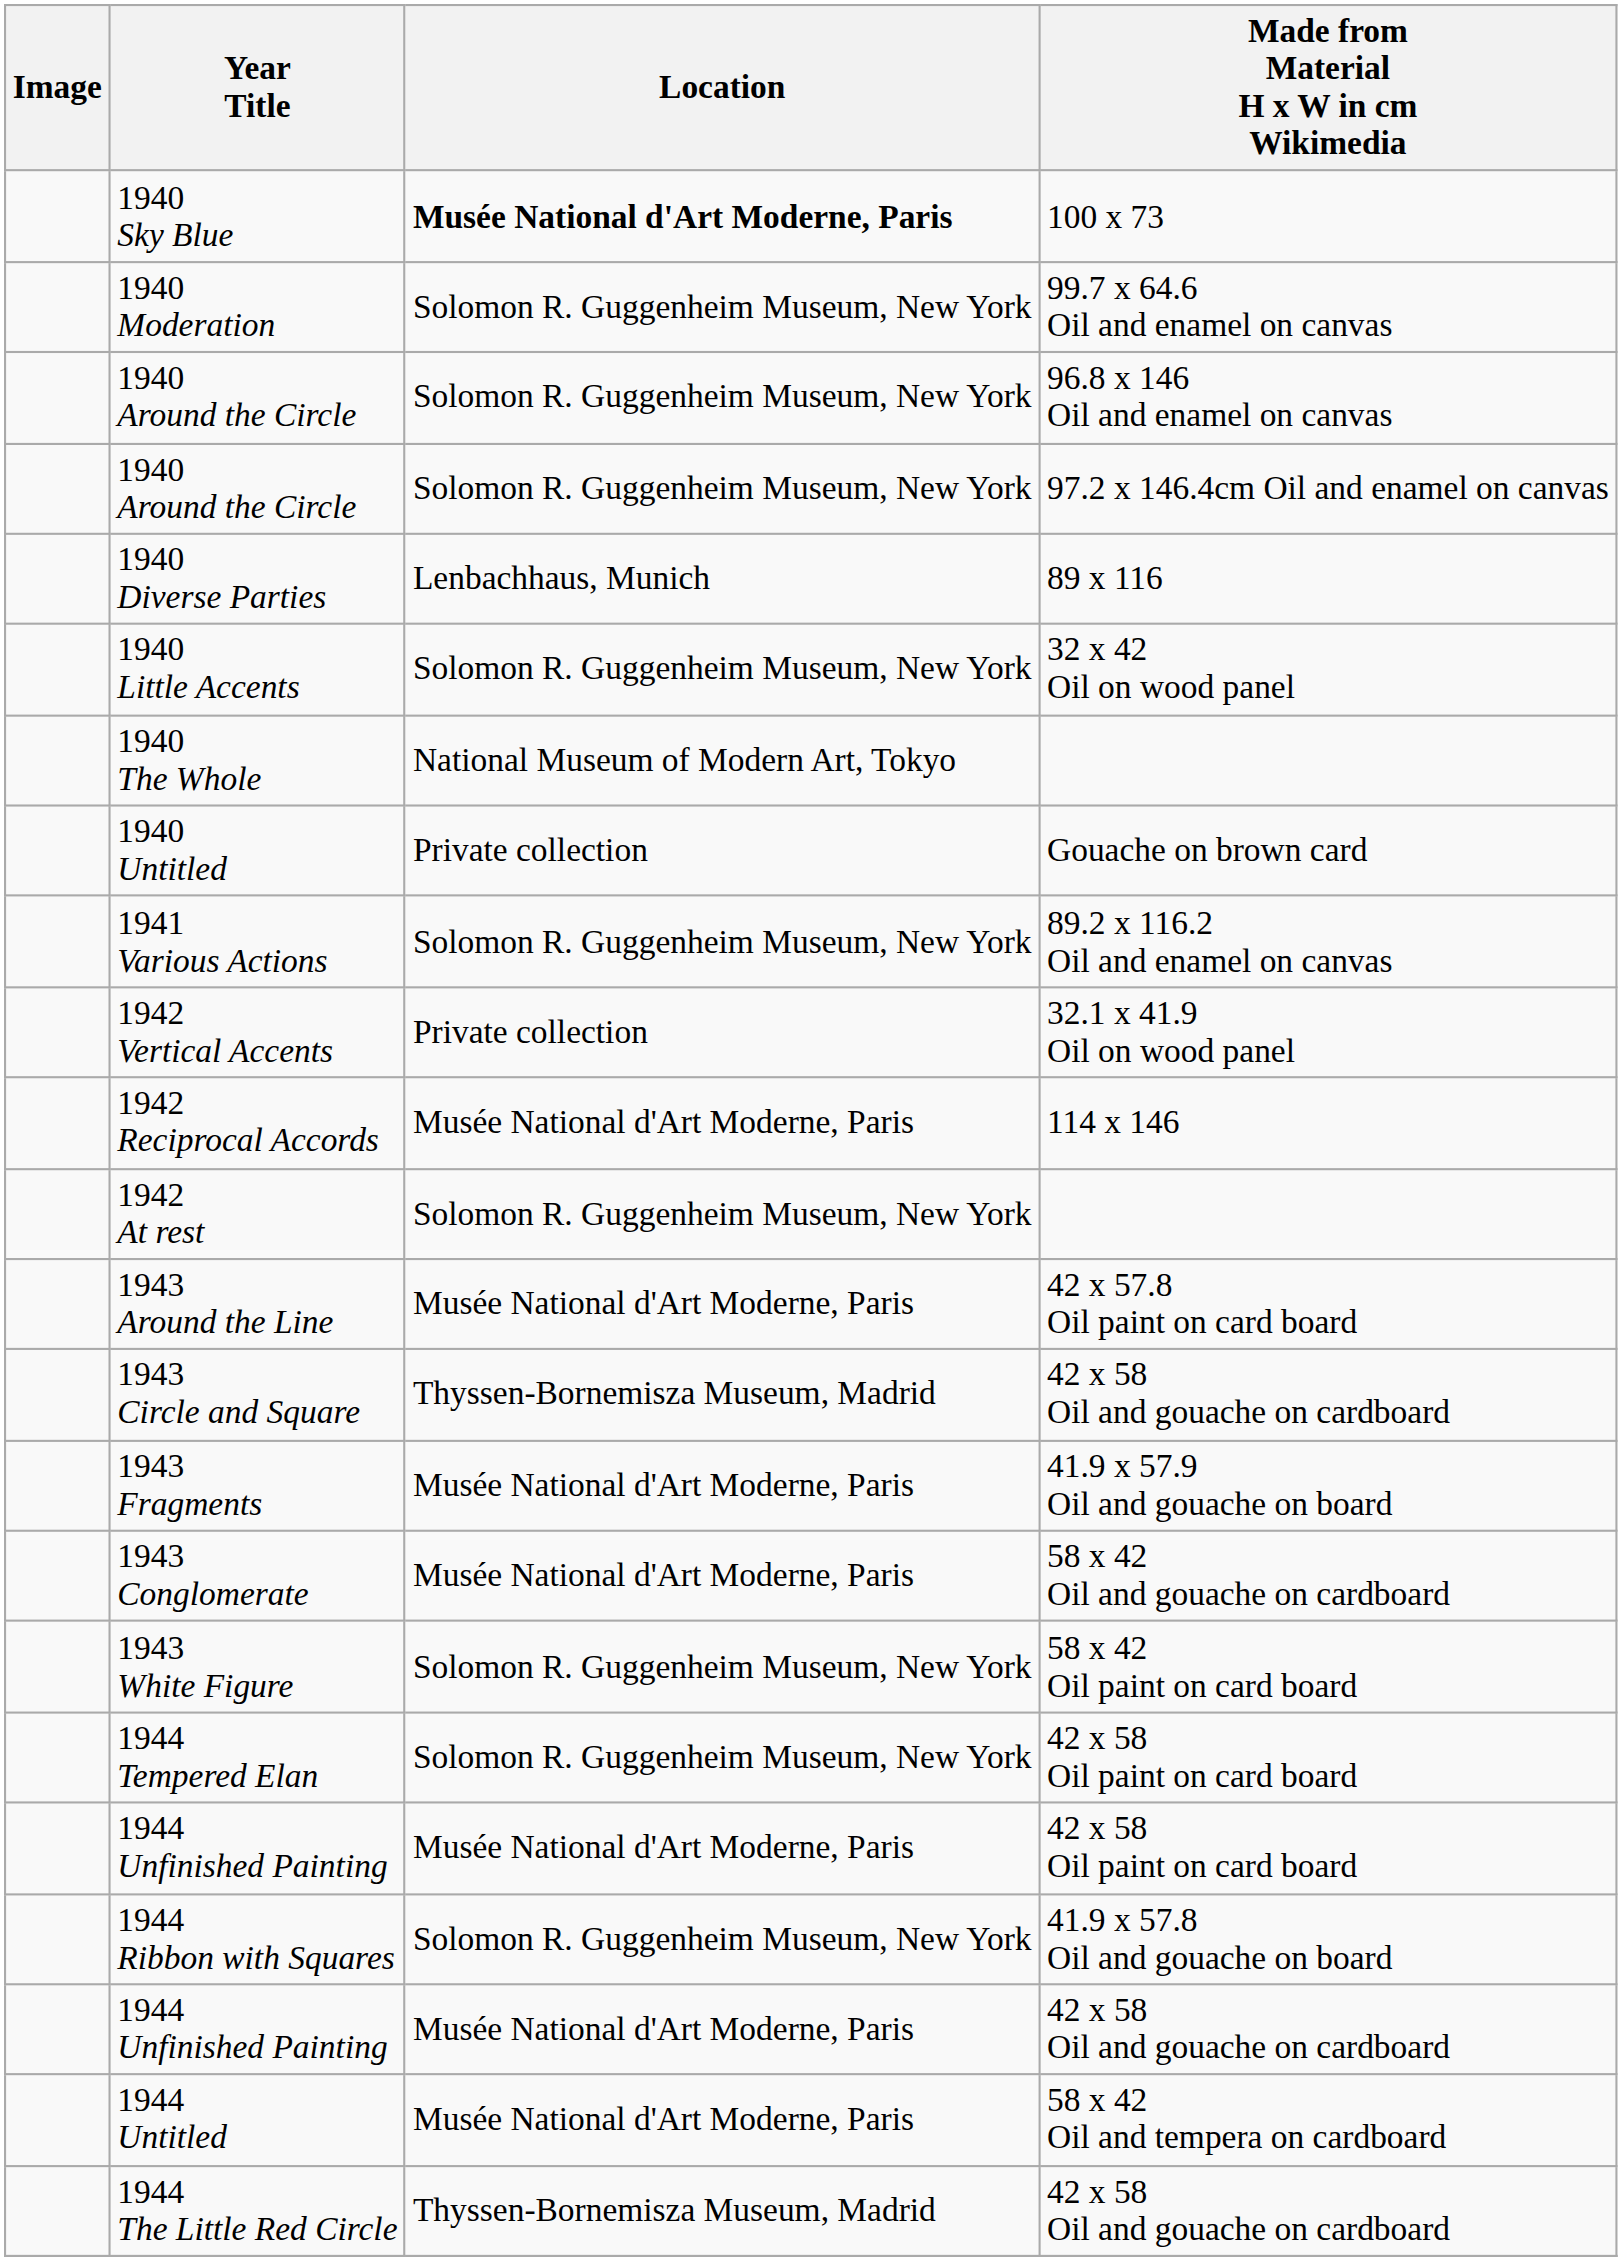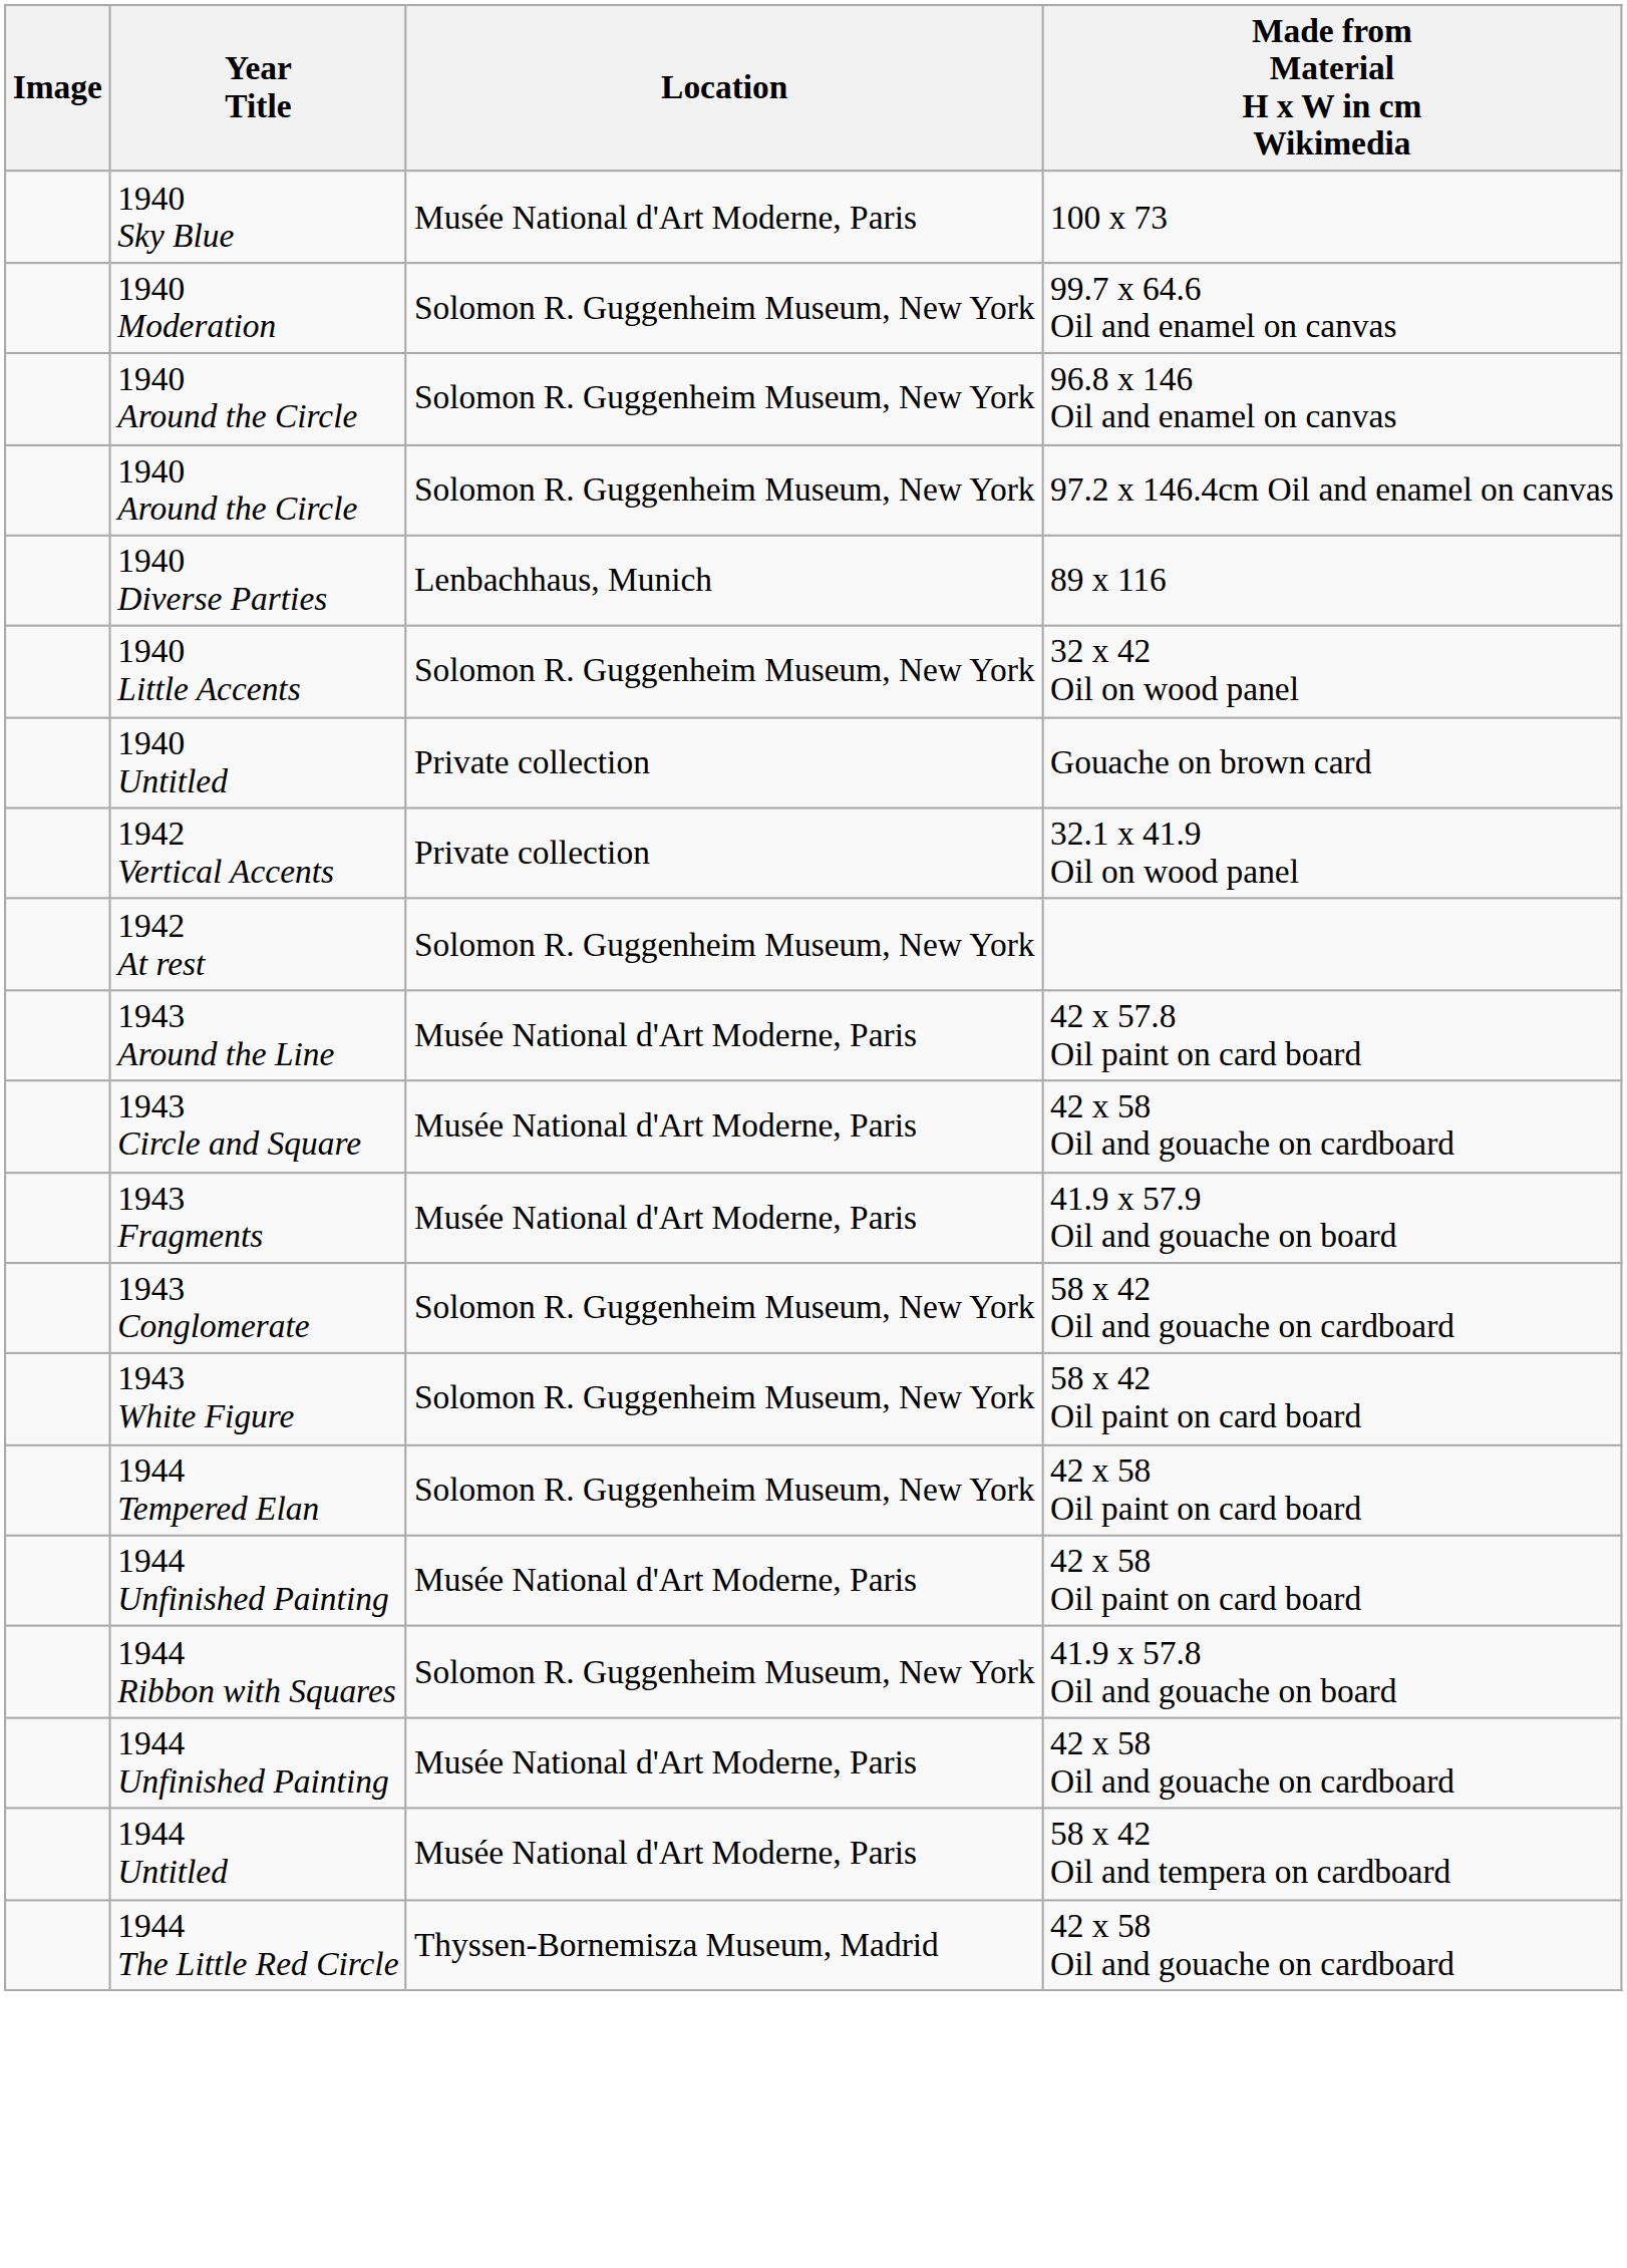1940 Sky Blue | Location: bold -> normal
- row: 1940 The Whole | National Museum of Modern Art, Tokyo
- row: 1941 Various Actions | Solomon R. Guggenheim Museum, New York | 89.2 x 116.2 Oil and enamel on canvas
- row: 1942 Reciprocal Accords | Musée National d'Art Moderne, Paris | 114 x 146
1943 Circle and Square | Location: Thyssen-Bornemisza Museum, Madrid -> Musée National d'Art Moderne, Paris
1943 Conglomerate | Location: Musée National d'Art Moderne, Paris -> Solomon R. Guggenheim Museum, New York
